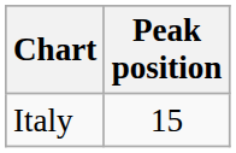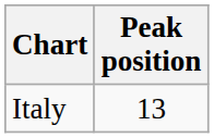Italy | Peak position: 15 -> 13
